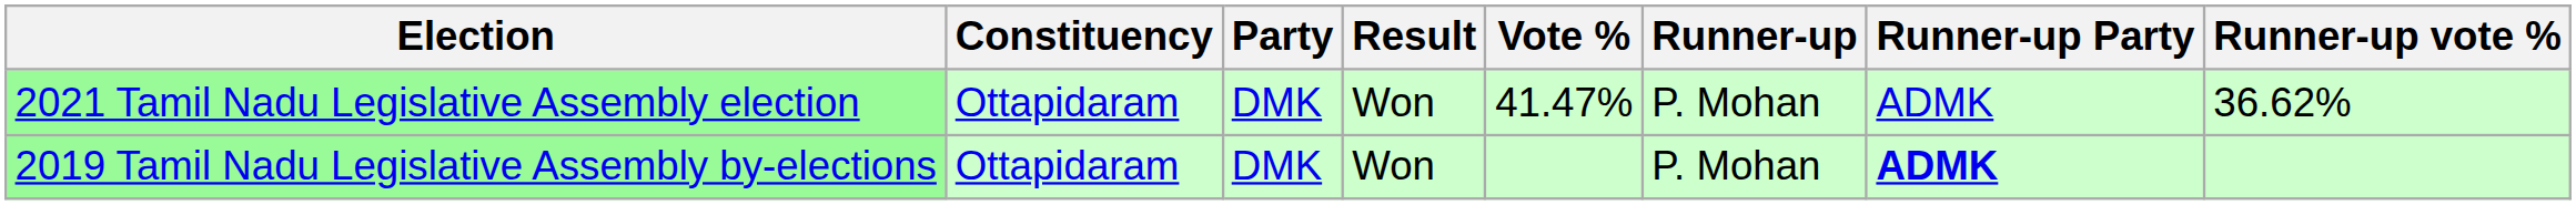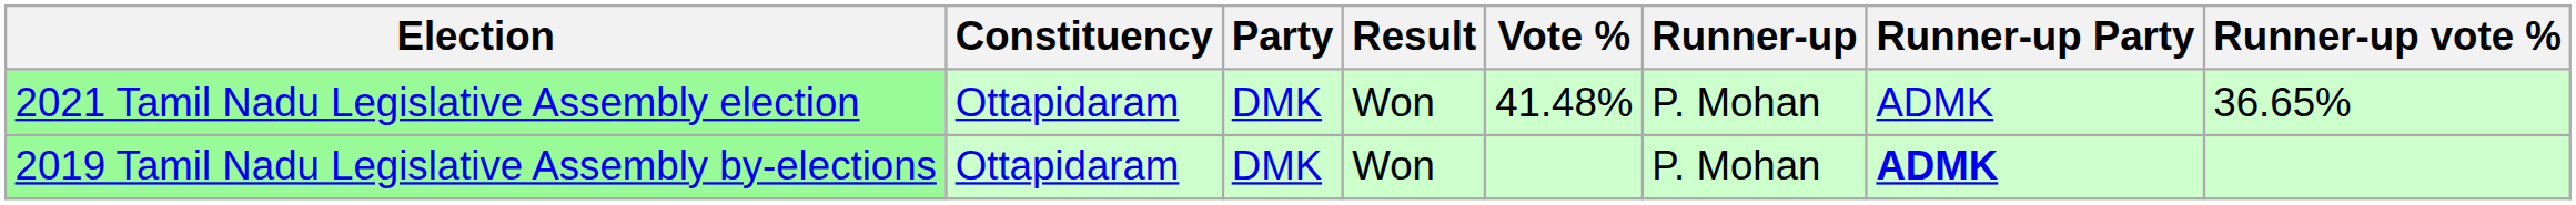2021 Tamil Nadu Legislative Assembly election | Vote %: 41.47% -> 41.48%
2021 Tamil Nadu Legislative Assembly election | Runner-up vote %: 36.62% -> 36.65%
